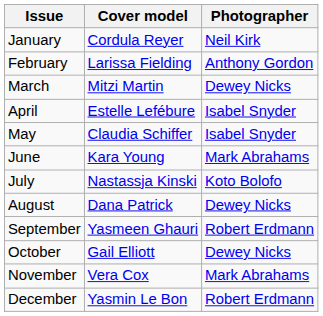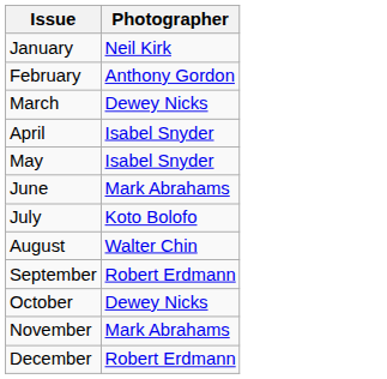- column: Cover model | Cordula Reyer | Larissa Fielding | Mitzi Martin | Estelle Lefébure | Claudia Schiffer | Kara Young | Nastassja Kinski | Dana Patrick | Yasmeen Ghauri | Gail Elliott | Vera Cox | Yasmin Le Bon
August | Photographer: Dewey Nicks -> Walter Chin
